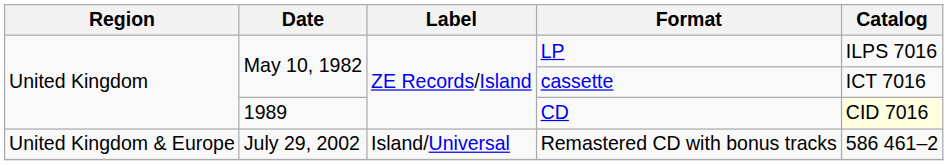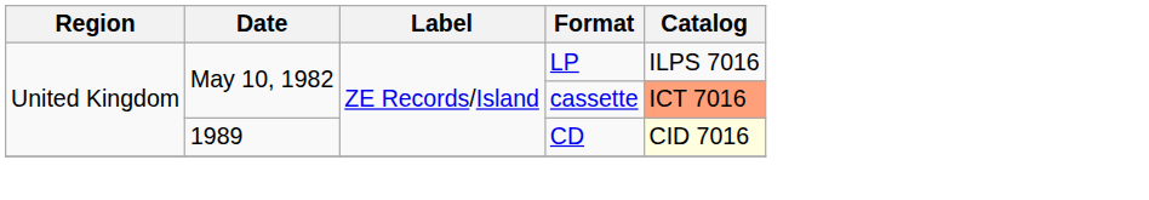cassette | Catalog: no background -> lightsalmon background
- row: United Kingdom & Europe | July 29, 2002 | Island/Universal | Remastered CD with bonus tracks | 586 461–2
